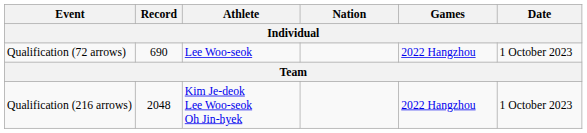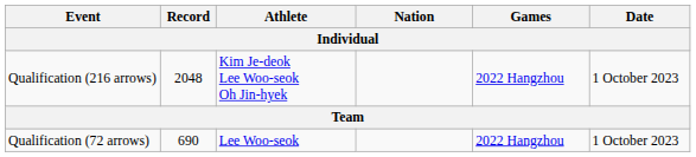rows swapped: Qualification (72 arrows) <-> Qualification (216 arrows)
